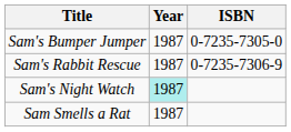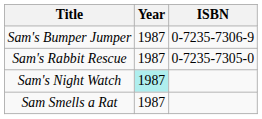Sam's Bumper Jumper | ISBN: 0-7235-7305-0 -> 0-7235-7306-9
Sam's Rabbit Rescue | ISBN: 0-7235-7306-9 -> 0-7235-7305-0
